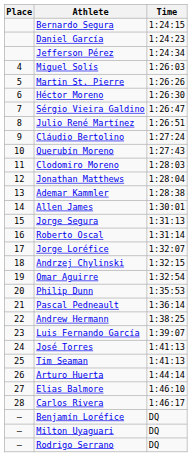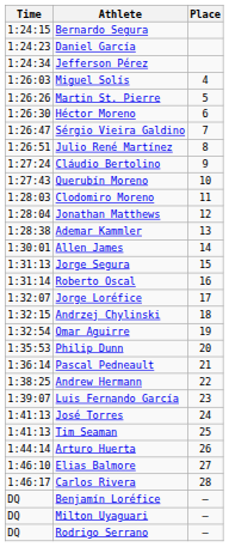columns swapped: Place <-> Time
